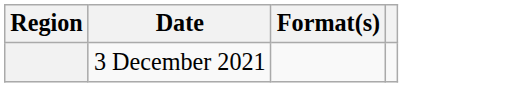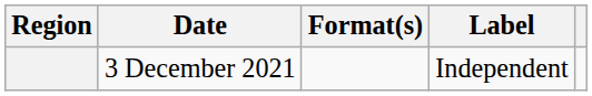+ column: Label | Independent
